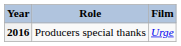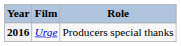columns swapped: Film <-> Role
